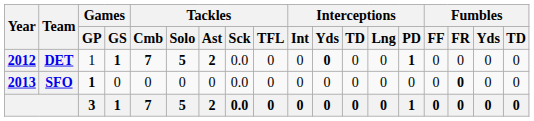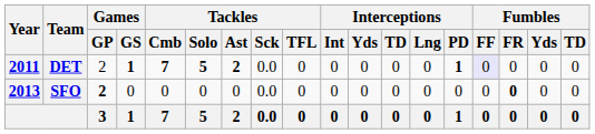DET | Year: 2012 -> 2011
DET | Games / GP: 1 -> 2
DET | Interceptions / Yds: bold -> normal
DET | Fumbles / FF: no background -> lavender background
SFO | Games / GP: 1 -> 2
